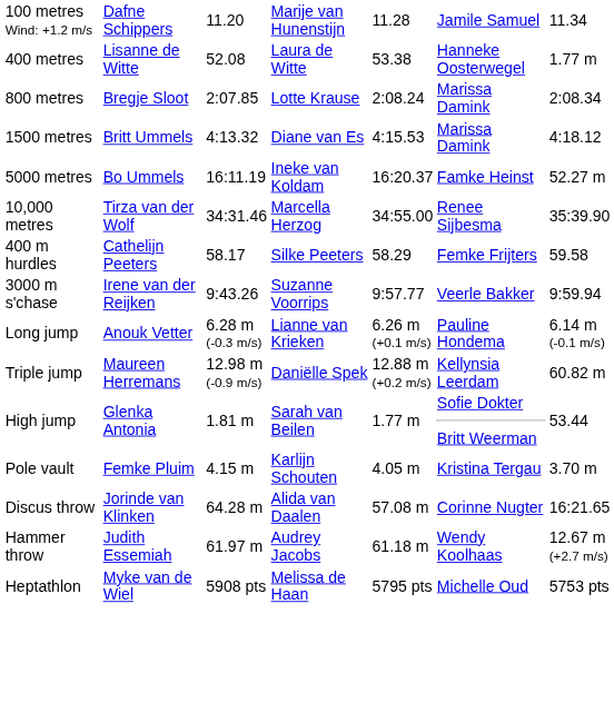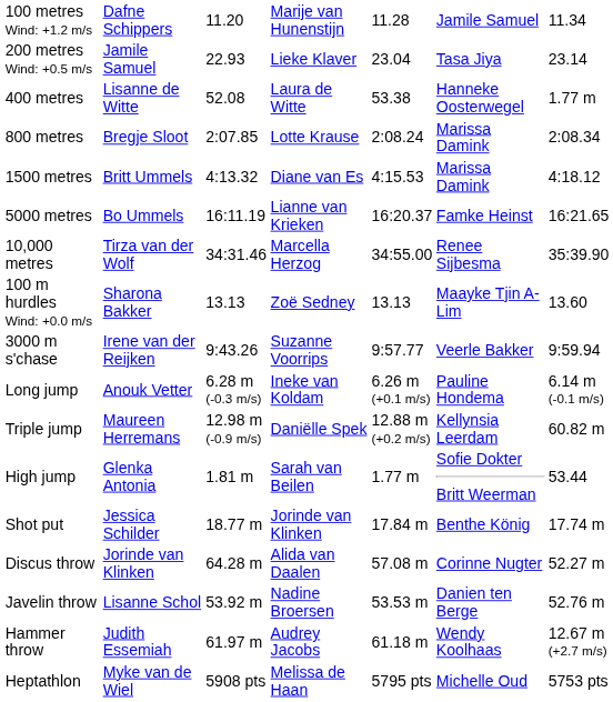+ row: 200 metres Wind: +0.5 m/s | Jamile Samuel | 22.93 | Lieke Klaver | 23.04 | Tasa Jiya | 23.14
5000 metres | column 4: Ineke van Koldam -> Lianne van Krieken
5000 metres | column 7: 52.27 m -> 16:21.65
+ row: 100 m hurdles Wind: +0.0 m/s | Sharona Bakker | 13.13 | Zoë Sedney | 13.13 | Maayke Tjin A-Lim | 13.60
- row: 400 m hurdles | Cathelijn Peeters | 58.17 | Silke Peeters | 58.29 | Femke Frijters | 59.58
Long jump | column 4: Lianne van Krieken -> Ineke van Koldam
- row: Pole vault | Femke Pluim | 4.15 m | Karlijn Schouten | 4.05 m | Kristina Tergau | 3.70 m
+ row: Shot put | Jessica Schilder | 18.77 m | Jorinde van Klinken | 17.84 m | Benthe König | 17.74 m
Discus throw | column 7: 16:21.65 -> 52.27 m
+ row: Javelin throw | Lisanne Schol | 53.92 m | Nadine Broersen | 53.53 m | Danien ten Berge | 52.76 m
